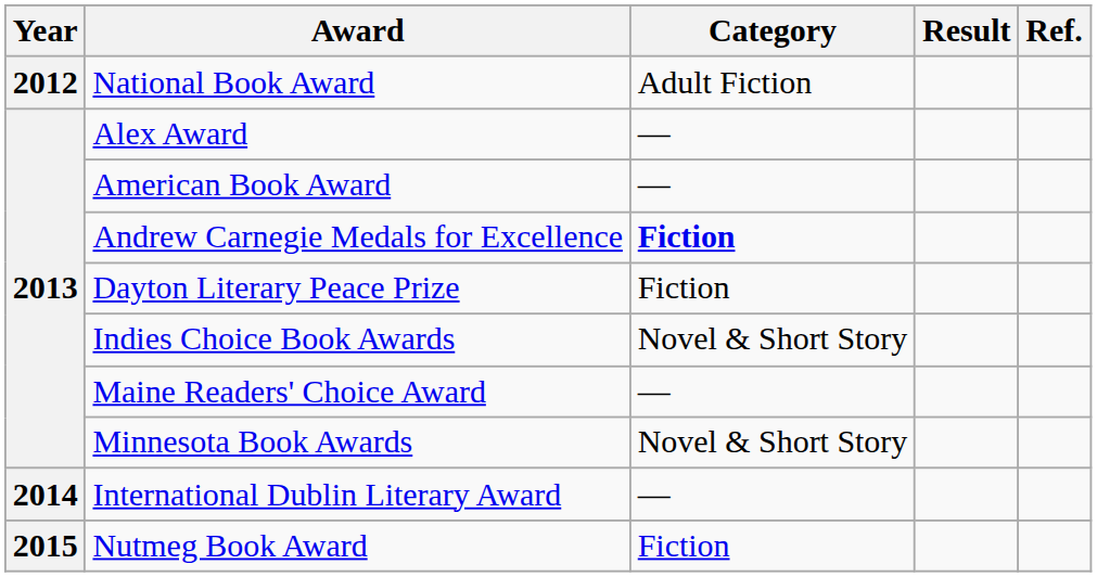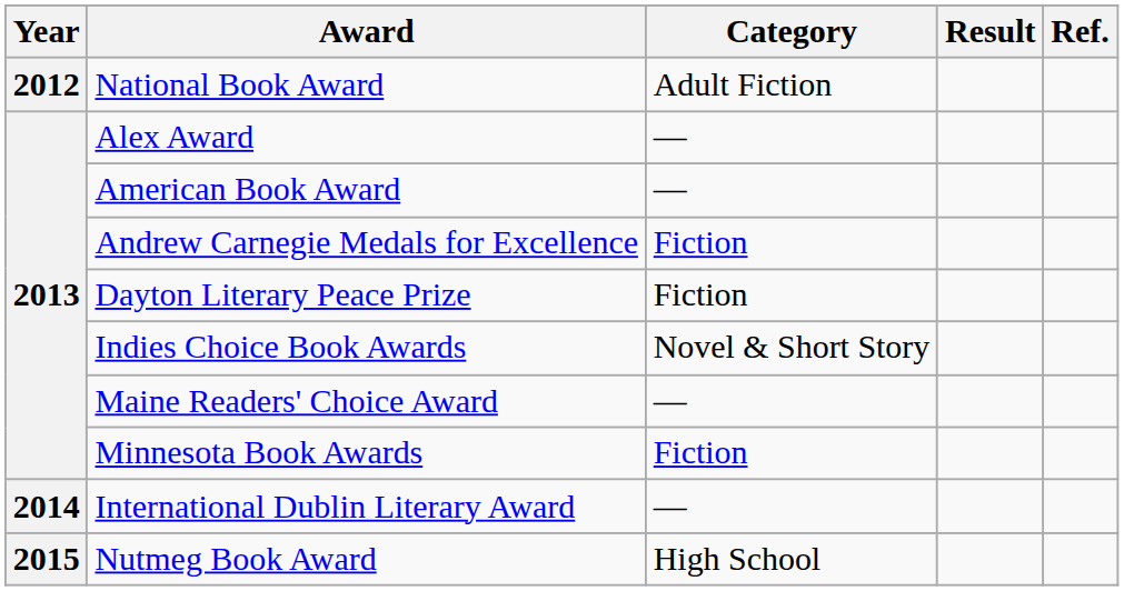Andrew Carnegie Medals for Excellence | Category: bold -> normal
Minnesota Book Awards | Category: Novel & Short Story -> Fiction
Nutmeg Book Award | Category: Fiction -> High School
